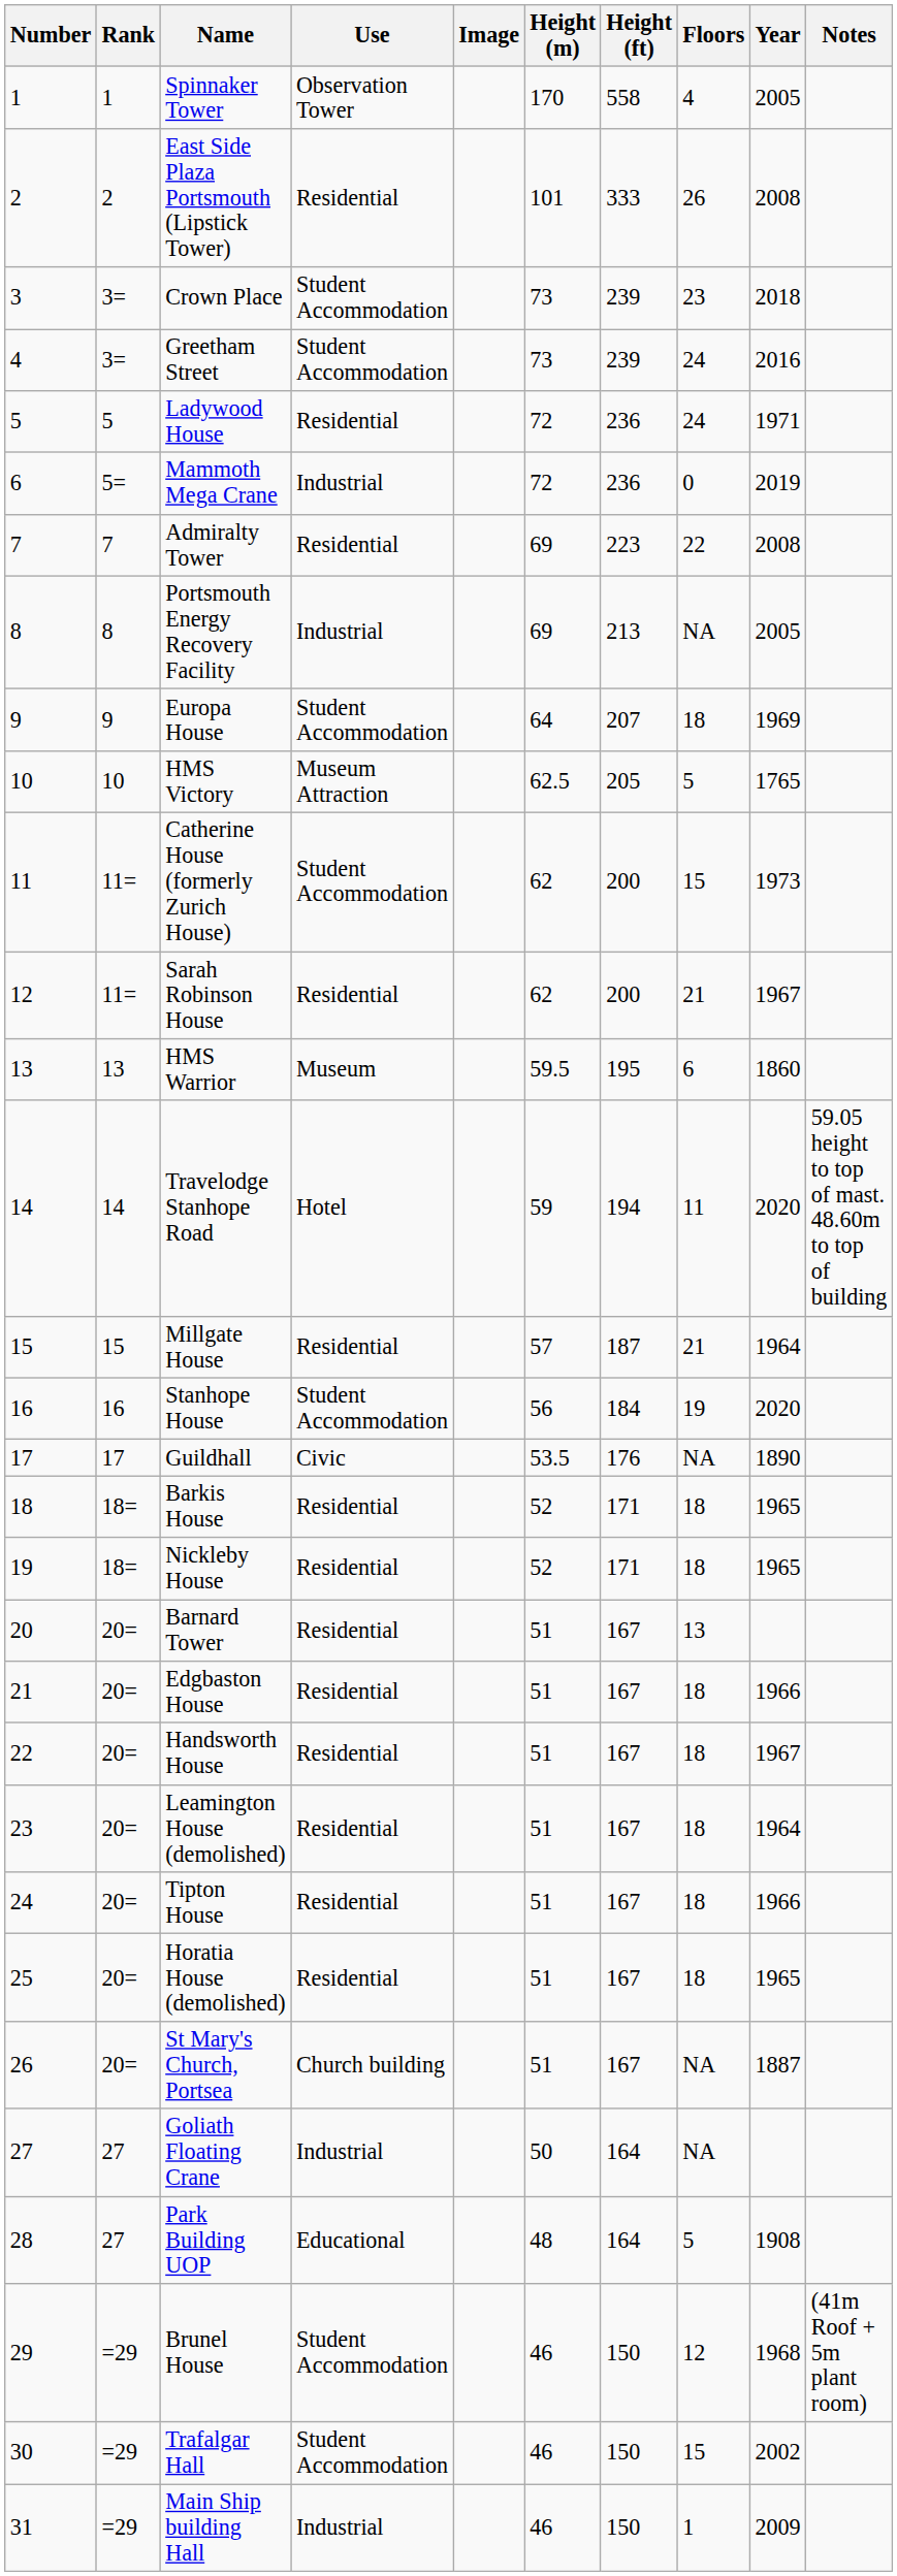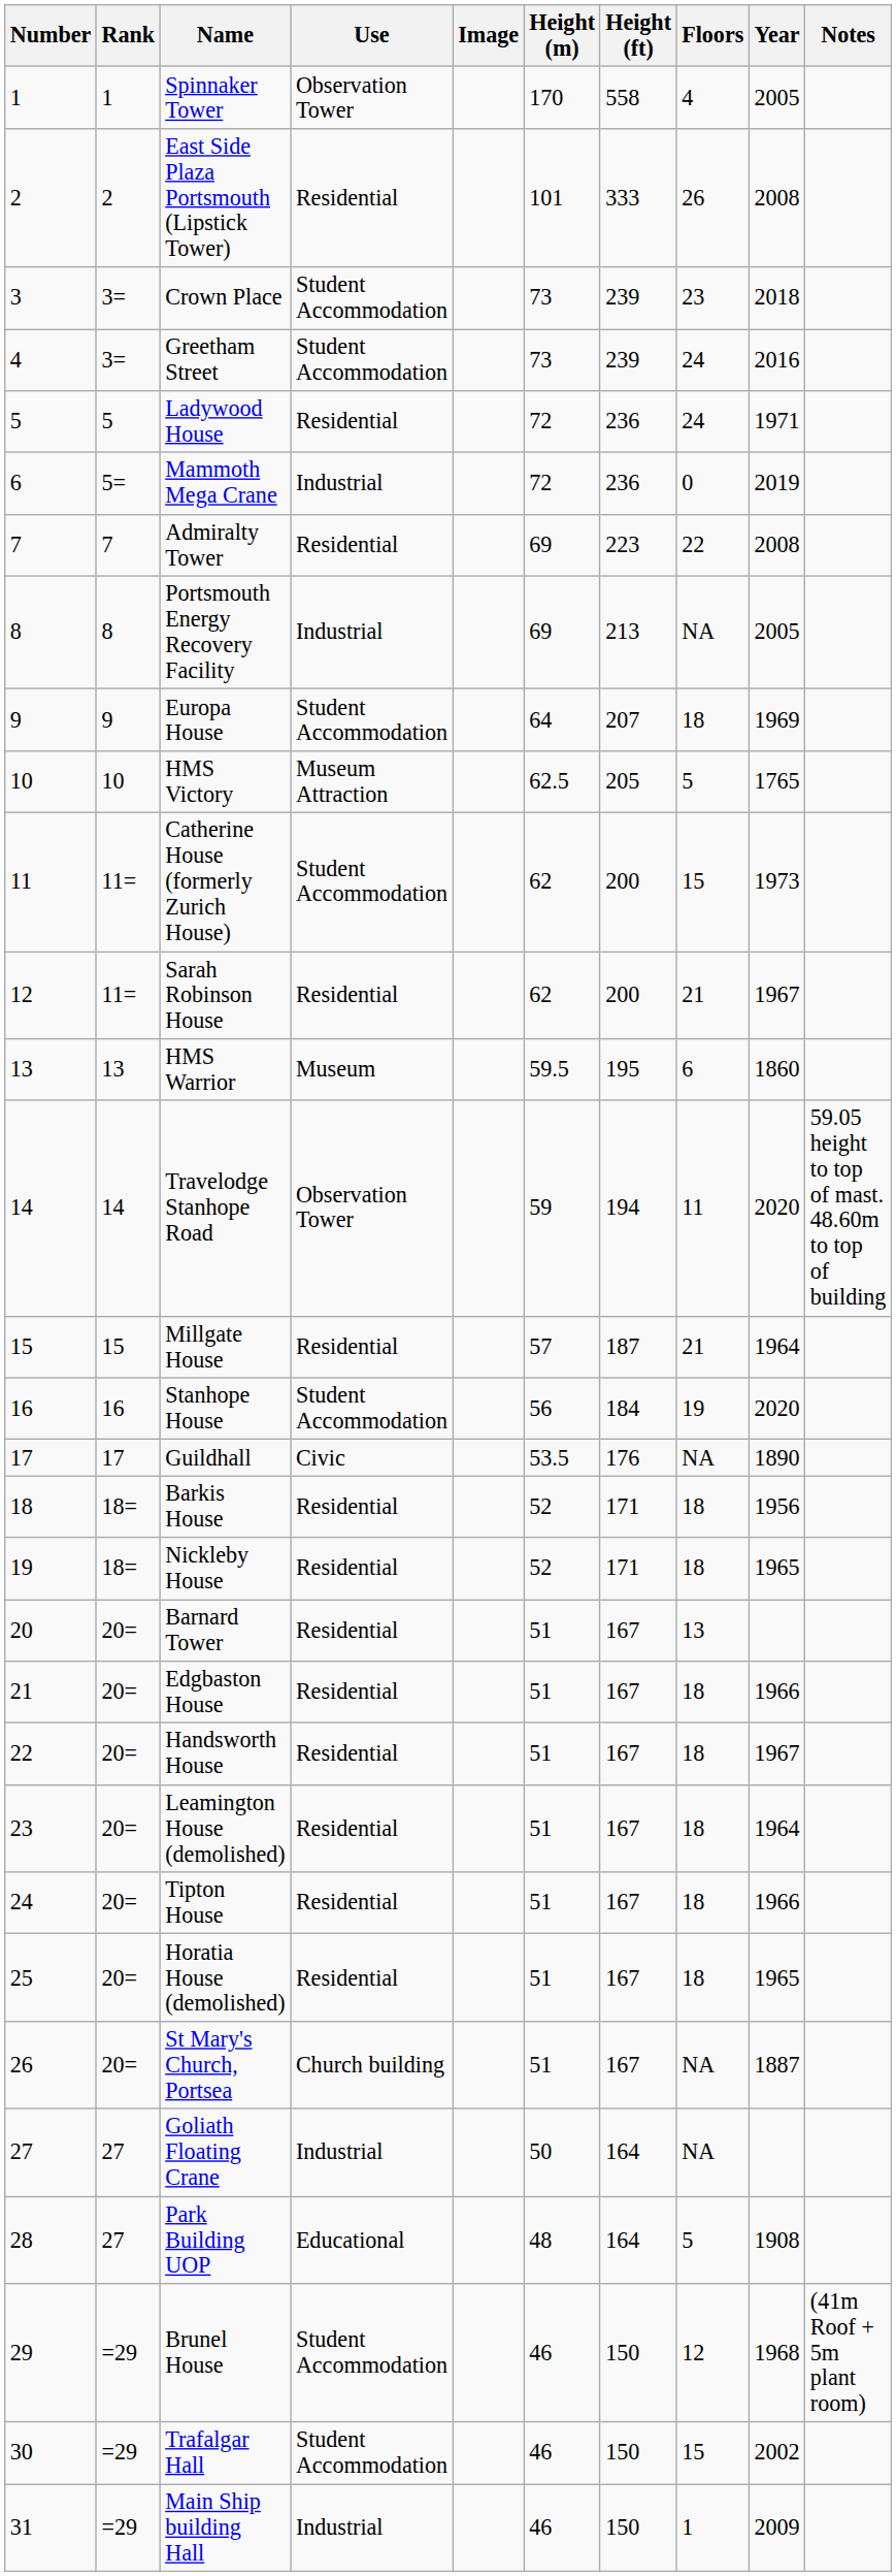Travelodge Stanhope Road | Use: Hotel -> Observation Tower
Barkis House | Year: 1965 -> 1956
